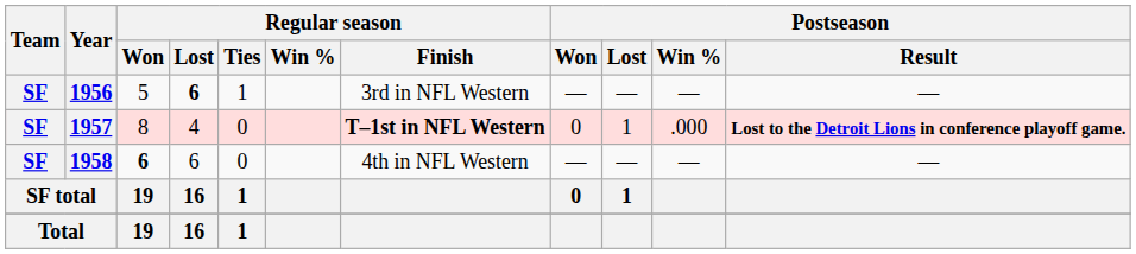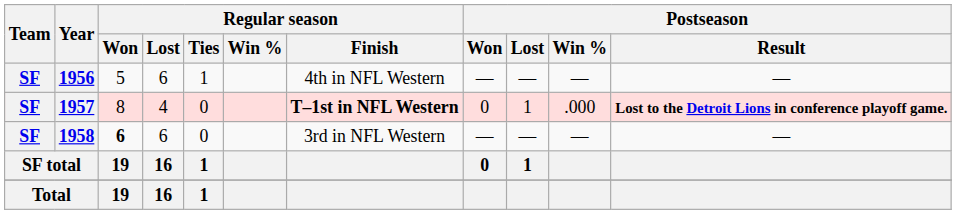1956 | Regular season / Lost: bold -> normal
1956 | Regular season / Finish: 3rd in NFL Western -> 4th in NFL Western
1958 | Regular season / Finish: 4th in NFL Western -> 3rd in NFL Western
